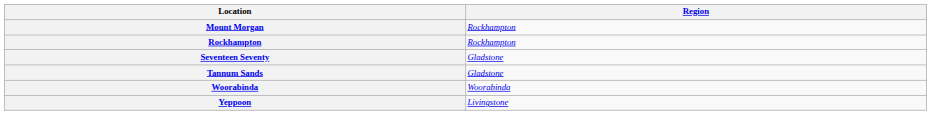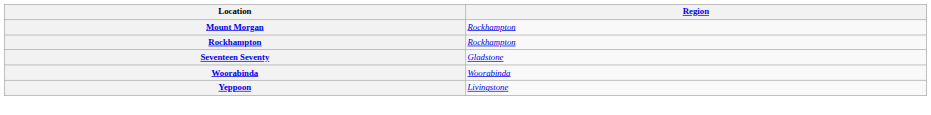- row: Tannum Sands | Gladstone
